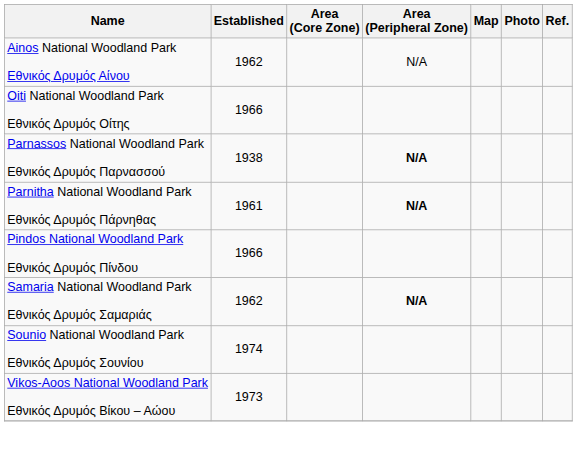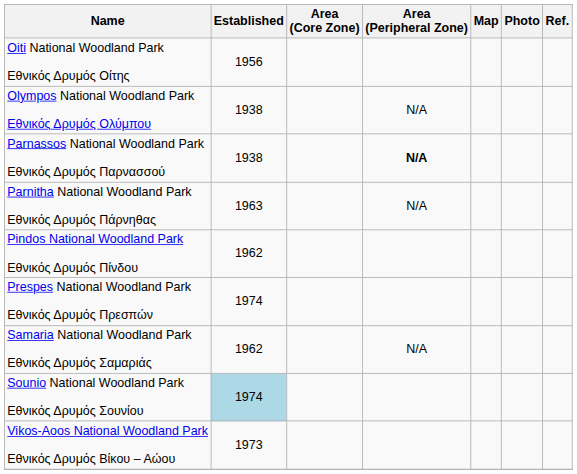- row: Ainos National Woodland Park Εθνικός Δρυμός Αίνου | 1962 | N/A
Oiti National Woodland Park Εθνικός Δρυμός Οίτης | Established: 1966 -> 1956
+ row: Olympos National Woodland Park Εθνικός Δρυμός Ολύμπου | 1938 | N/A
Parnitha National Woodland Park Εθνικός Δρυμός Πάρνηθας | Established: 1961 -> 1963
Parnitha National Woodland Park Εθνικός Δρυμός Πάρνηθας | Area (Peripheral Zone): bold -> normal
Pindos National Woodland Park Εθνικός Δρυμός Πίνδου | Established: 1966 -> 1962
+ row: Prespes National Woodland Park Εθνικός Δρυμός Πρεσπών | 1974
Samaria National Woodland Park Εθνικός Δρυμός Σαμαριάς | Area (Peripheral Zone): bold -> normal
Sounio National Woodland Park Εθνικός Δρυμός Σουνίου | Established: no background -> lightblue background
